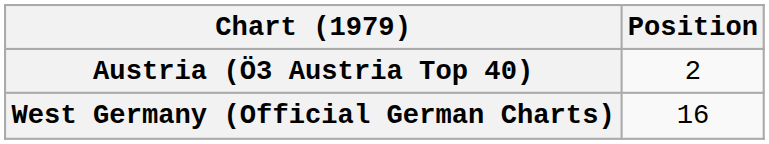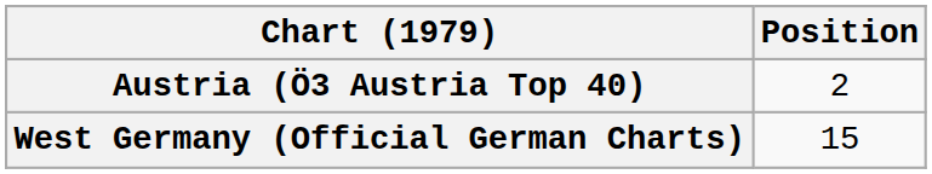West Germany (Official German Charts) | Position: 16 -> 15
